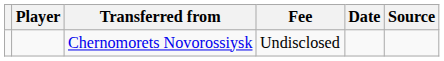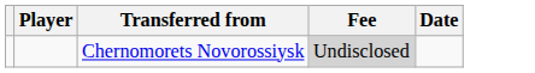- column: Source
Chernomorets Novorossiysk | Fee: no background -> lightgrey background
